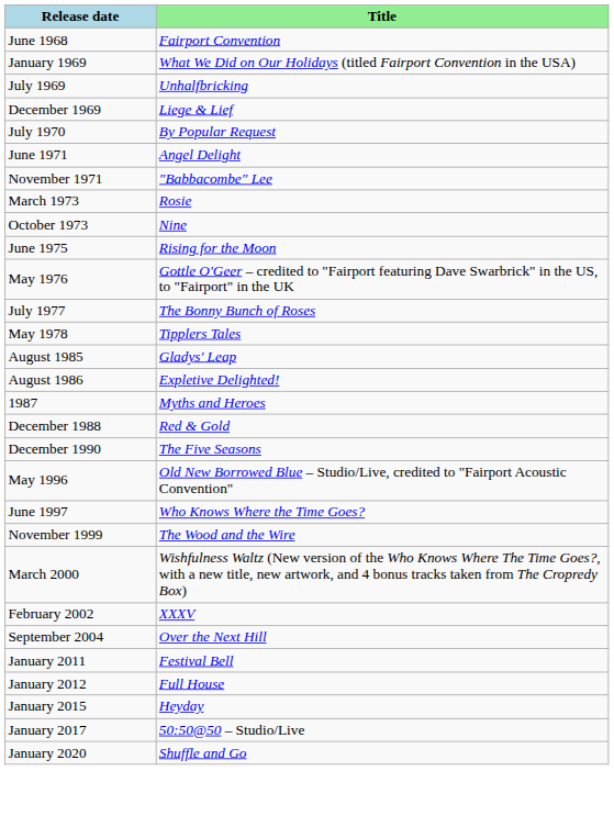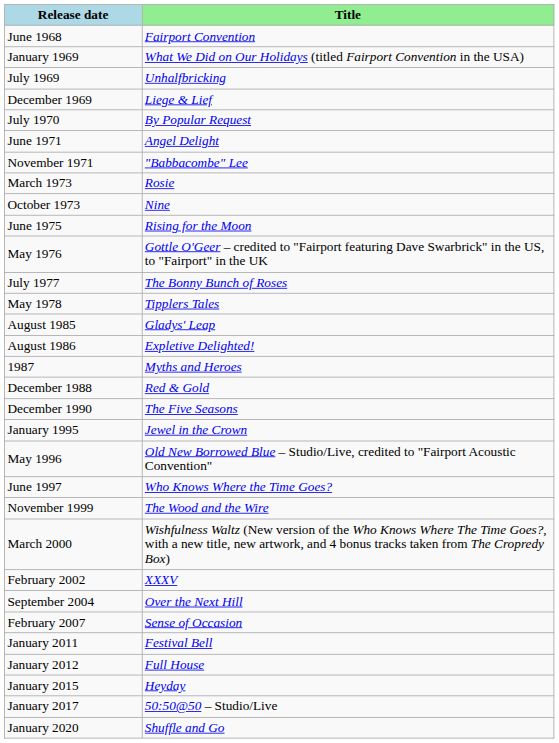+ row: January 1995 | Jewel in the Crown
+ row: February 2007 | Sense of Occasion
